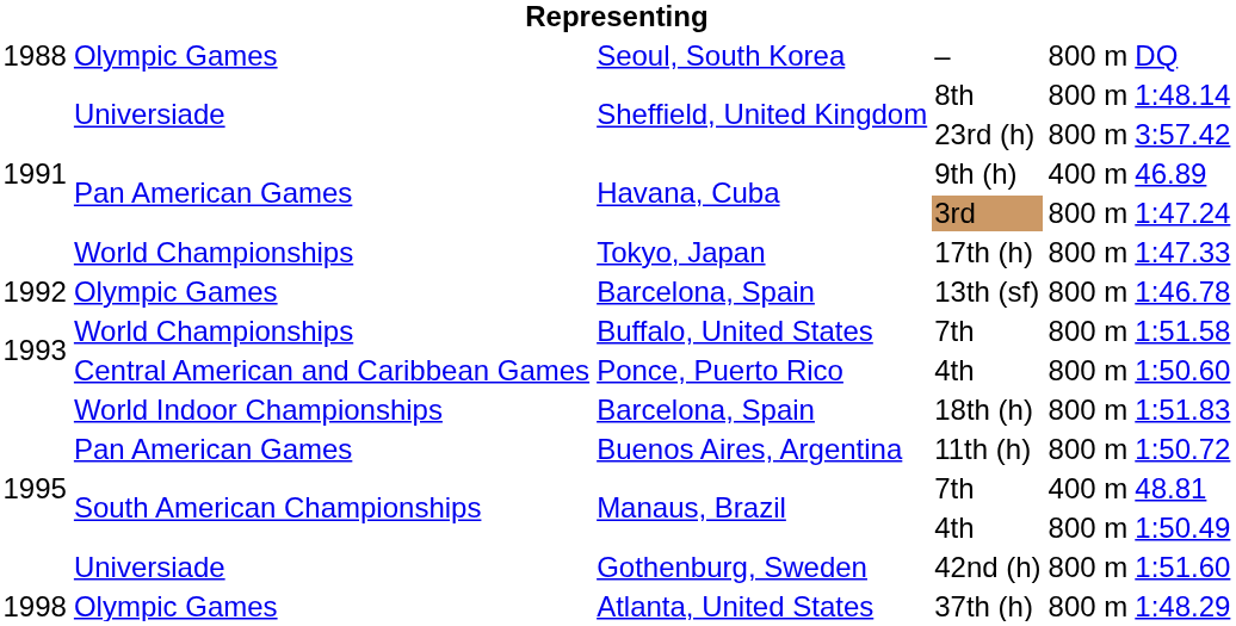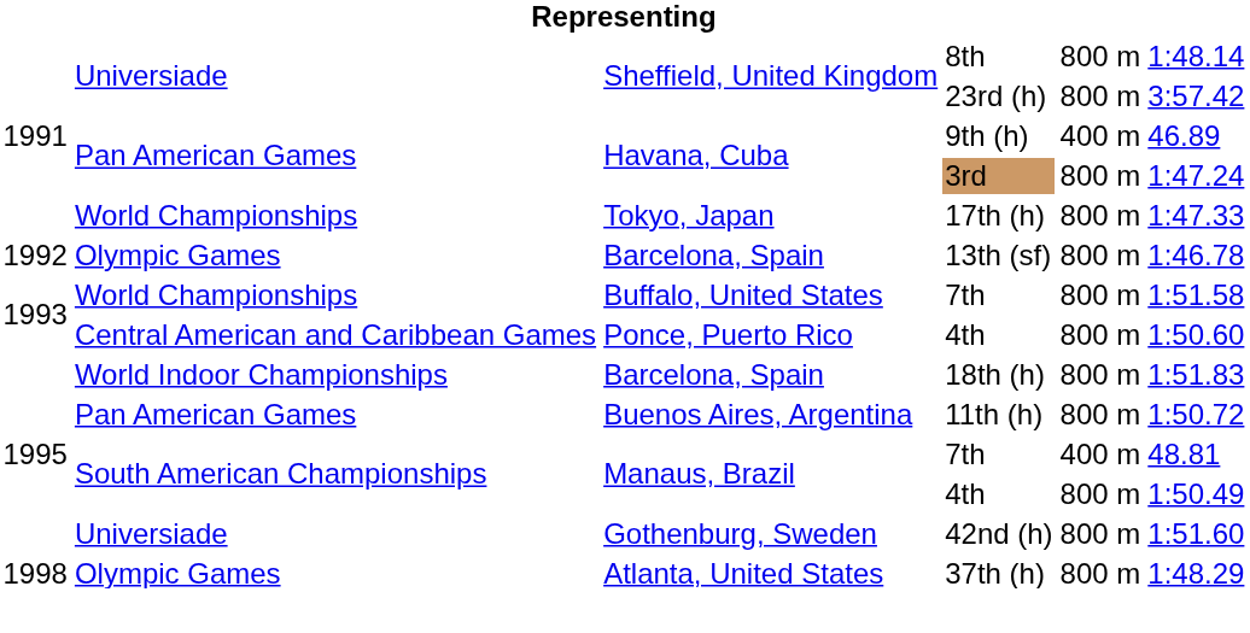- row: 1988 | Olympic Games | Seoul, South Korea | – | 800 m | DQ
